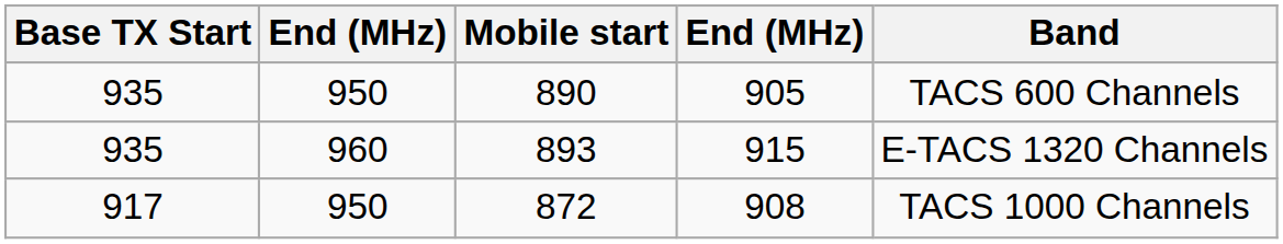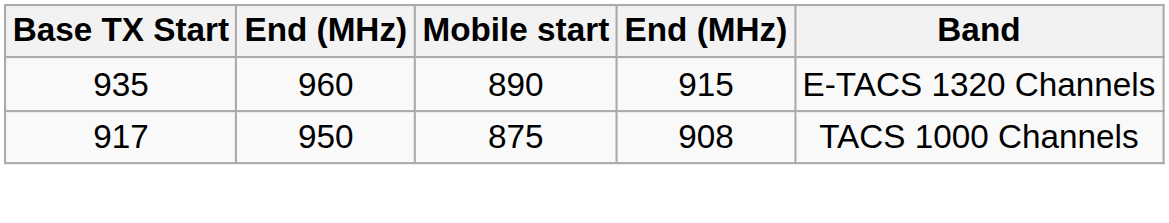- row: 935 | 950 | 890 | 905 | TACS 600 Channels
935 / 960 | Mobile start: 893 -> 890
917 | Mobile start: 872 -> 875
